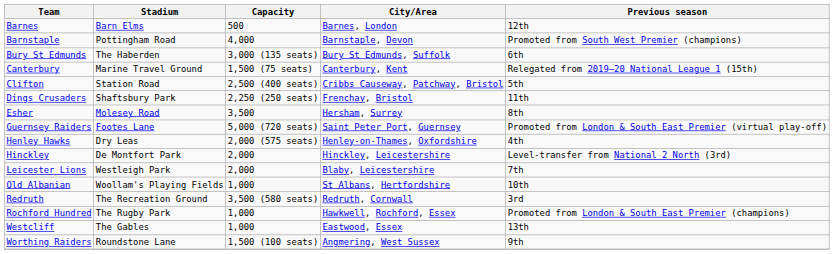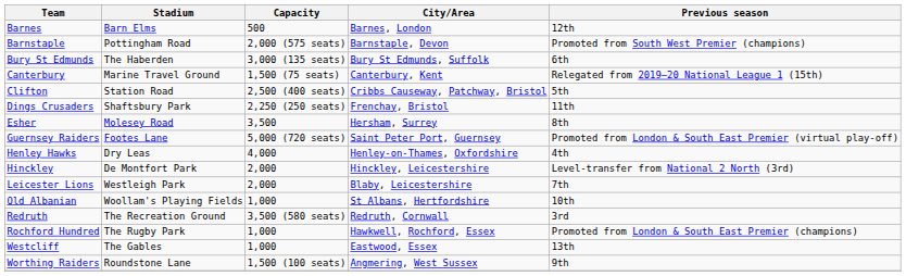Barnstaple | Capacity: 4,000 -> 2,000 (575 seats)
Henley Hawks | Capacity: 2,000 (575 seats) -> 4,000
